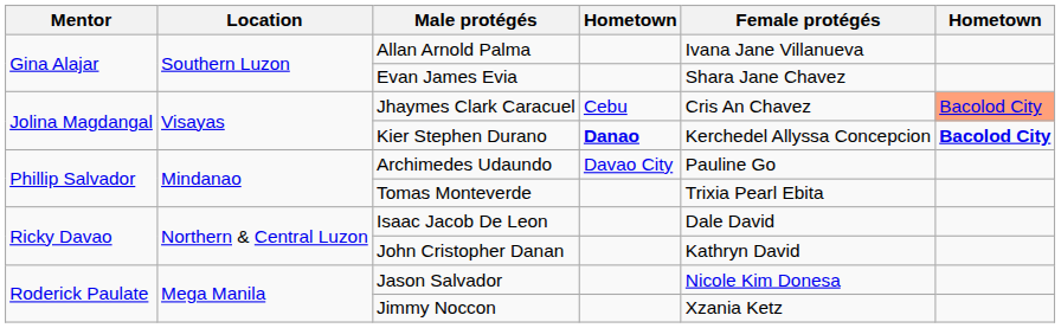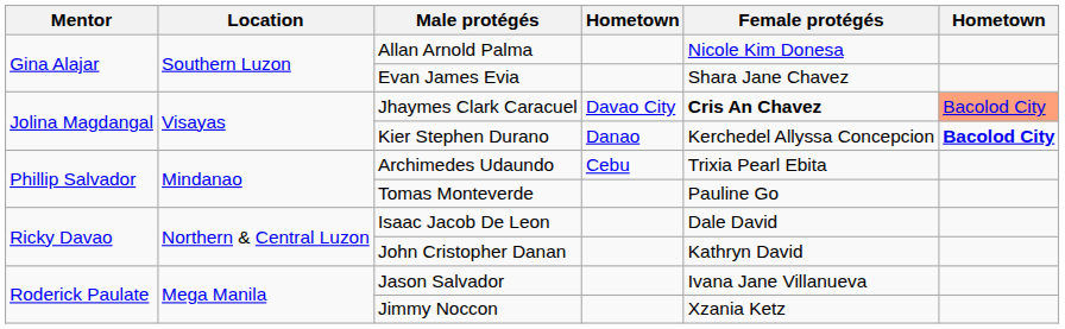Allan Arnold Palma | Female protégés: Ivana Jane Villanueva -> Nicole Kim Donesa
Jhaymes Clark Caracuel | column 4: Cebu -> Davao City
Jhaymes Clark Caracuel | Female protégés: normal -> bold
Kier Stephen Durano | column 4: bold -> normal
Archimedes Udaundo | column 4: Davao City -> Cebu
Archimedes Udaundo | Female protégés: Pauline Go -> Trixia Pearl Ebita
Tomas Monteverde | Female protégés: Trixia Pearl Ebita -> Pauline Go
Jason Salvador | Female protégés: Nicole Kim Donesa -> Ivana Jane Villanueva
